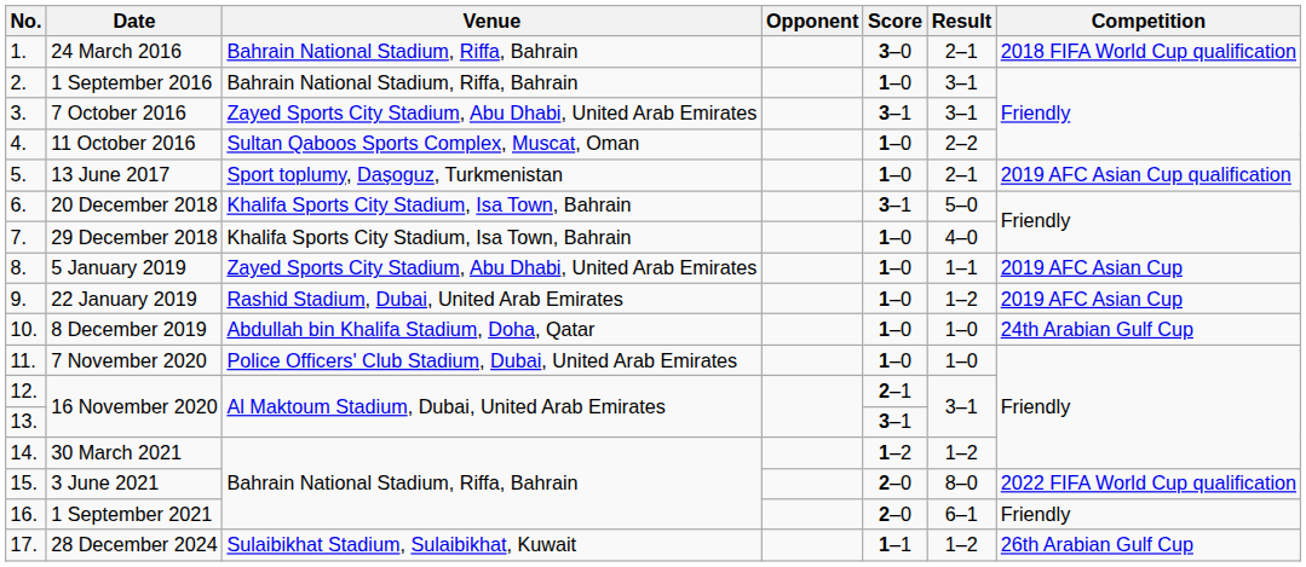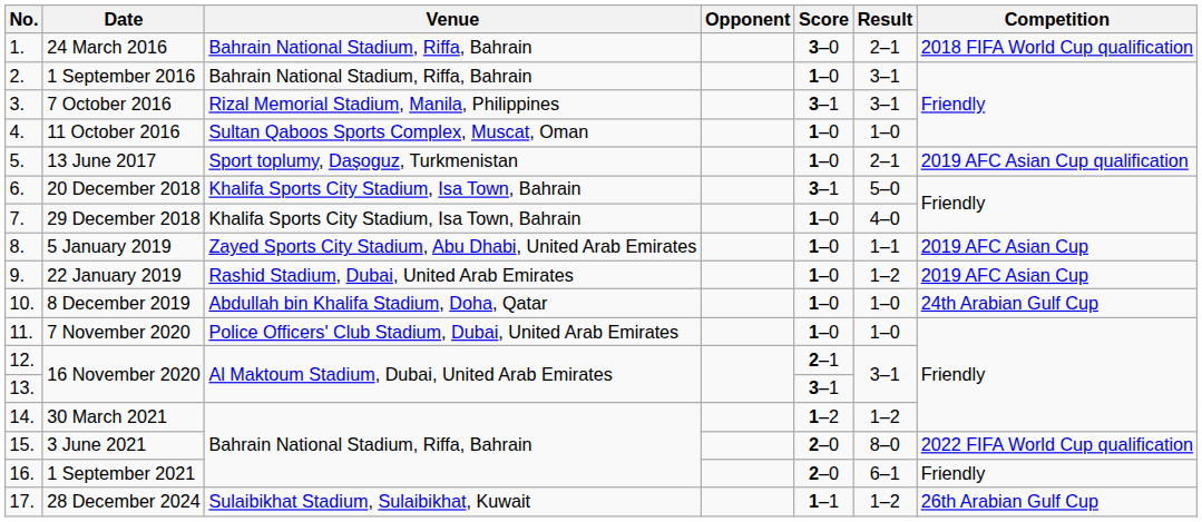7 October 2016 | Venue: Zayed Sports City Stadium, Abu Dhabi, United Arab Emirates -> Rizal Memorial Stadium, Manila, Philippines
11 October 2016 | Result: 2–2 -> 1–0
